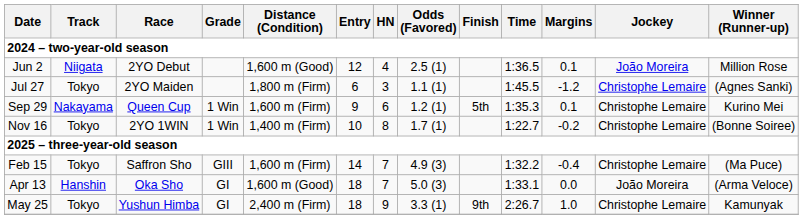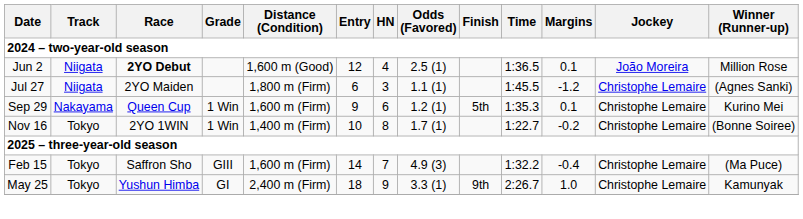Jun 2 | Race: normal -> bold
Jul 27 | Track: Tokyo -> Niigata
- row: Apr 13 | Hanshin | Oka Sho | GI | 1,600 m (Good) | 18 | 7 | 5.0 (3) | 1:33.1 | 0.0 | João Moreira | (Arma Veloce)
